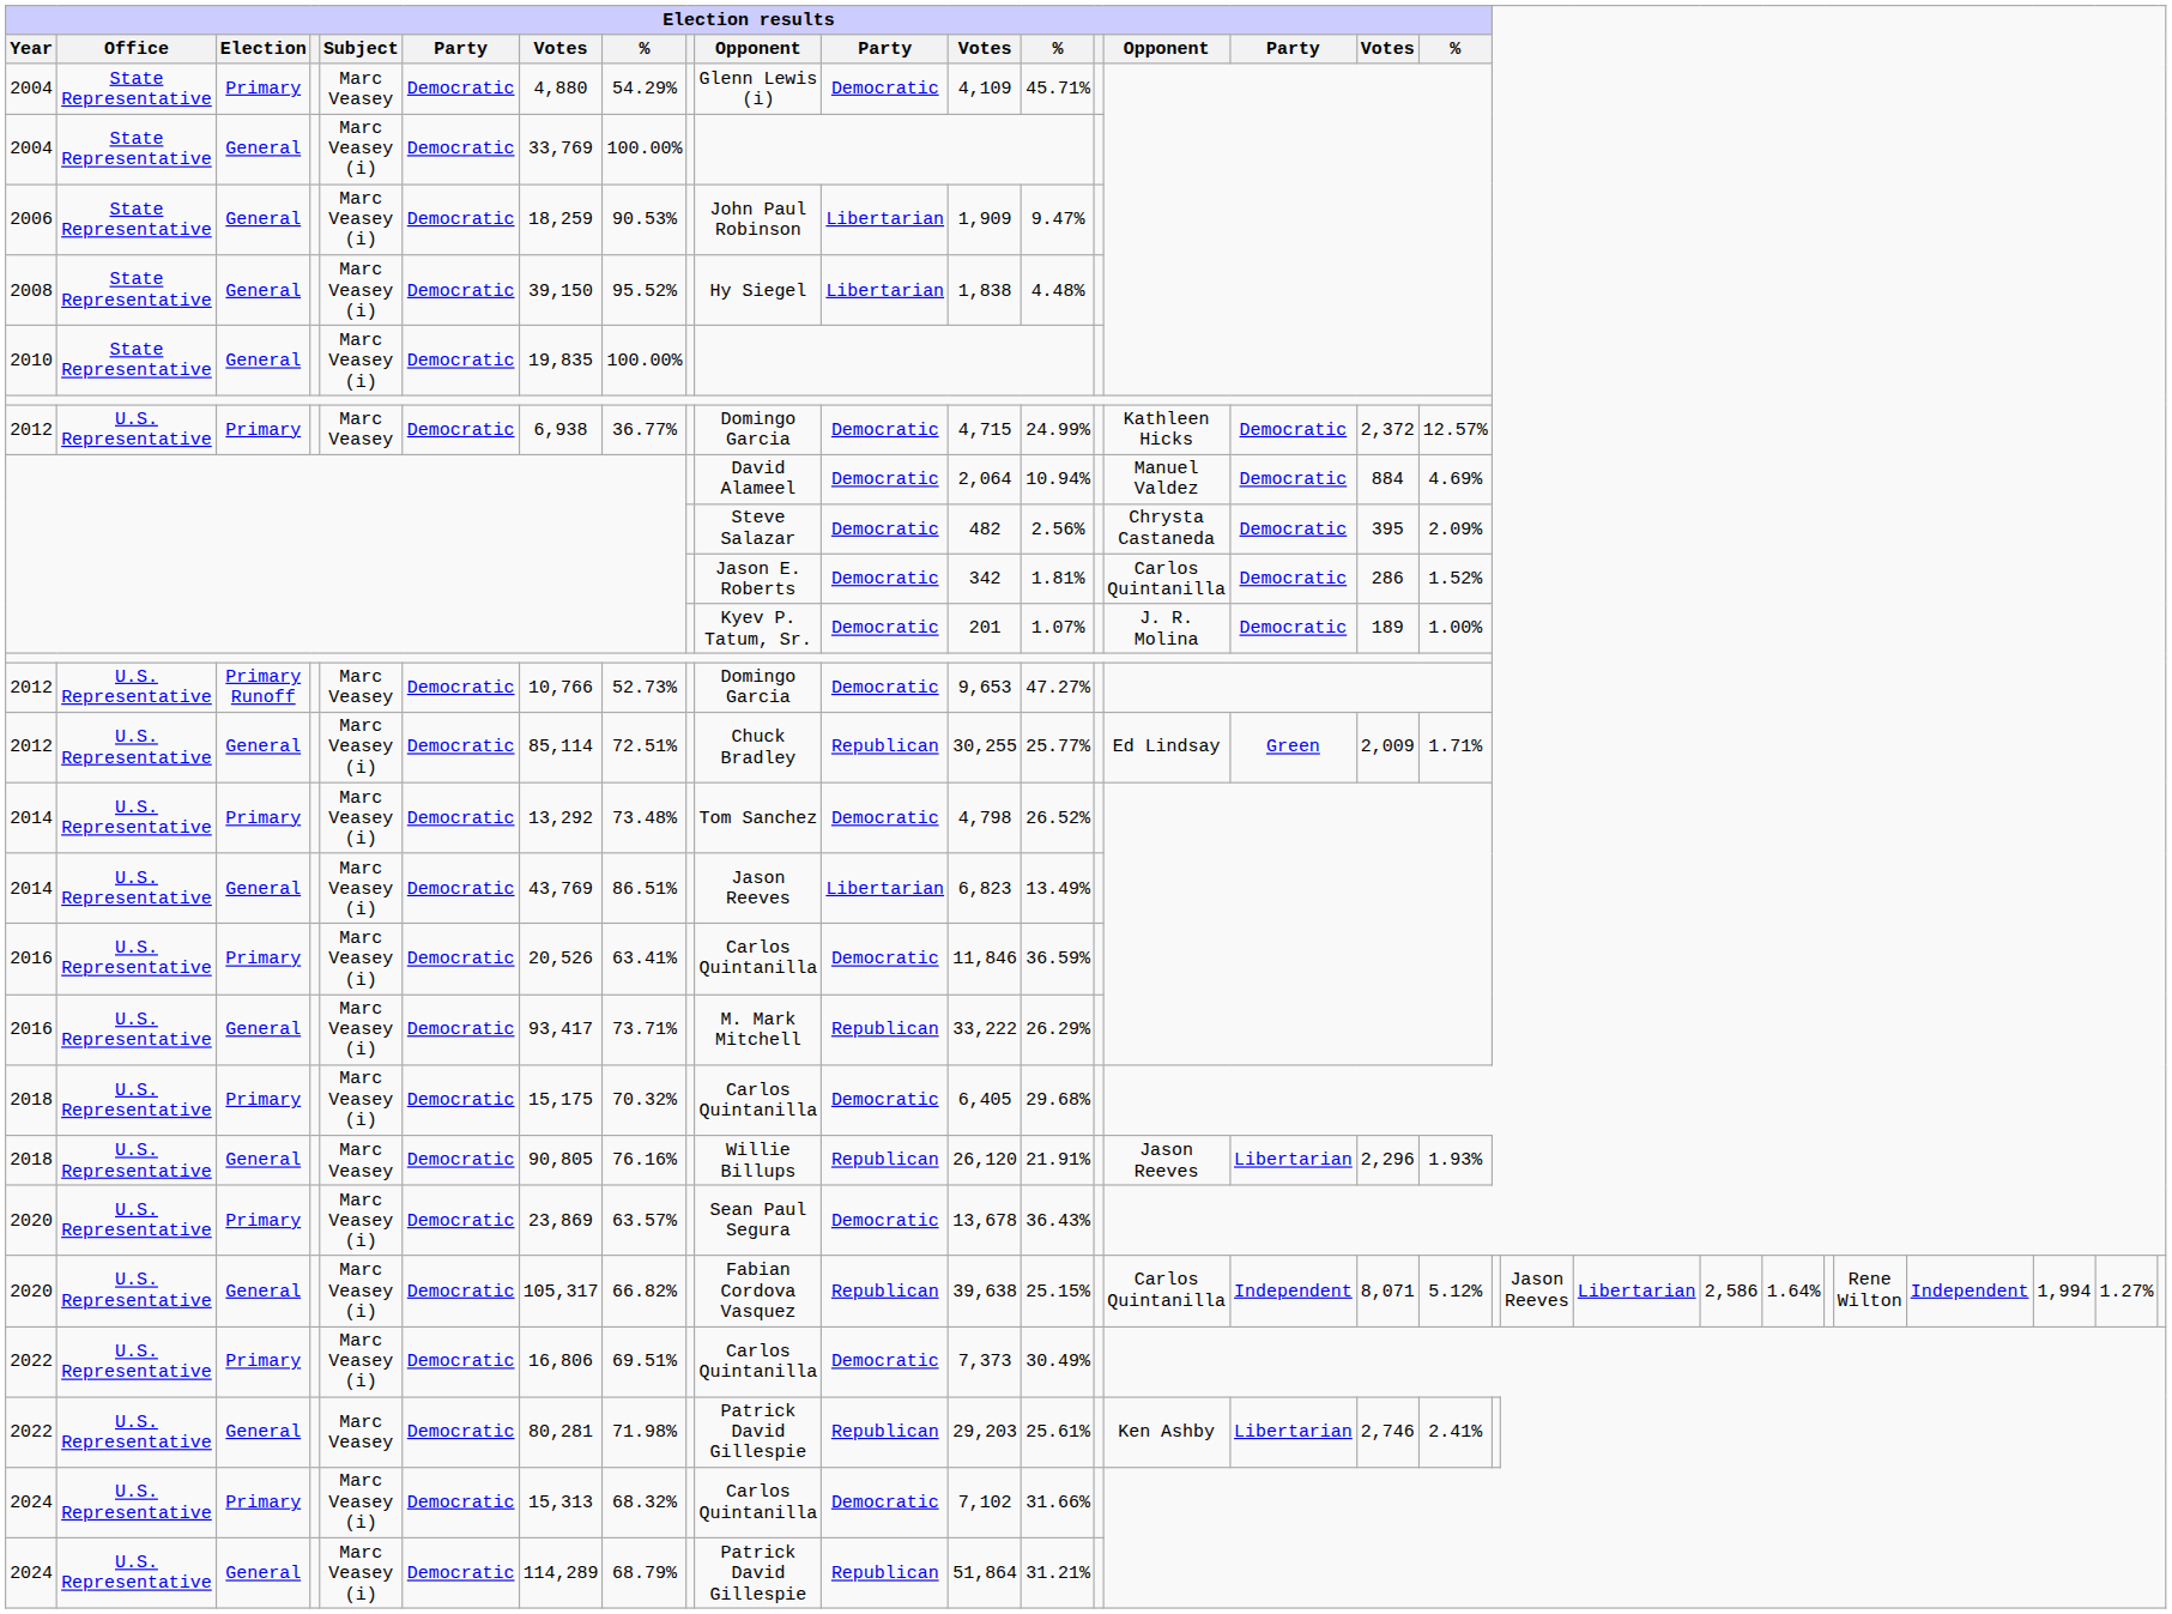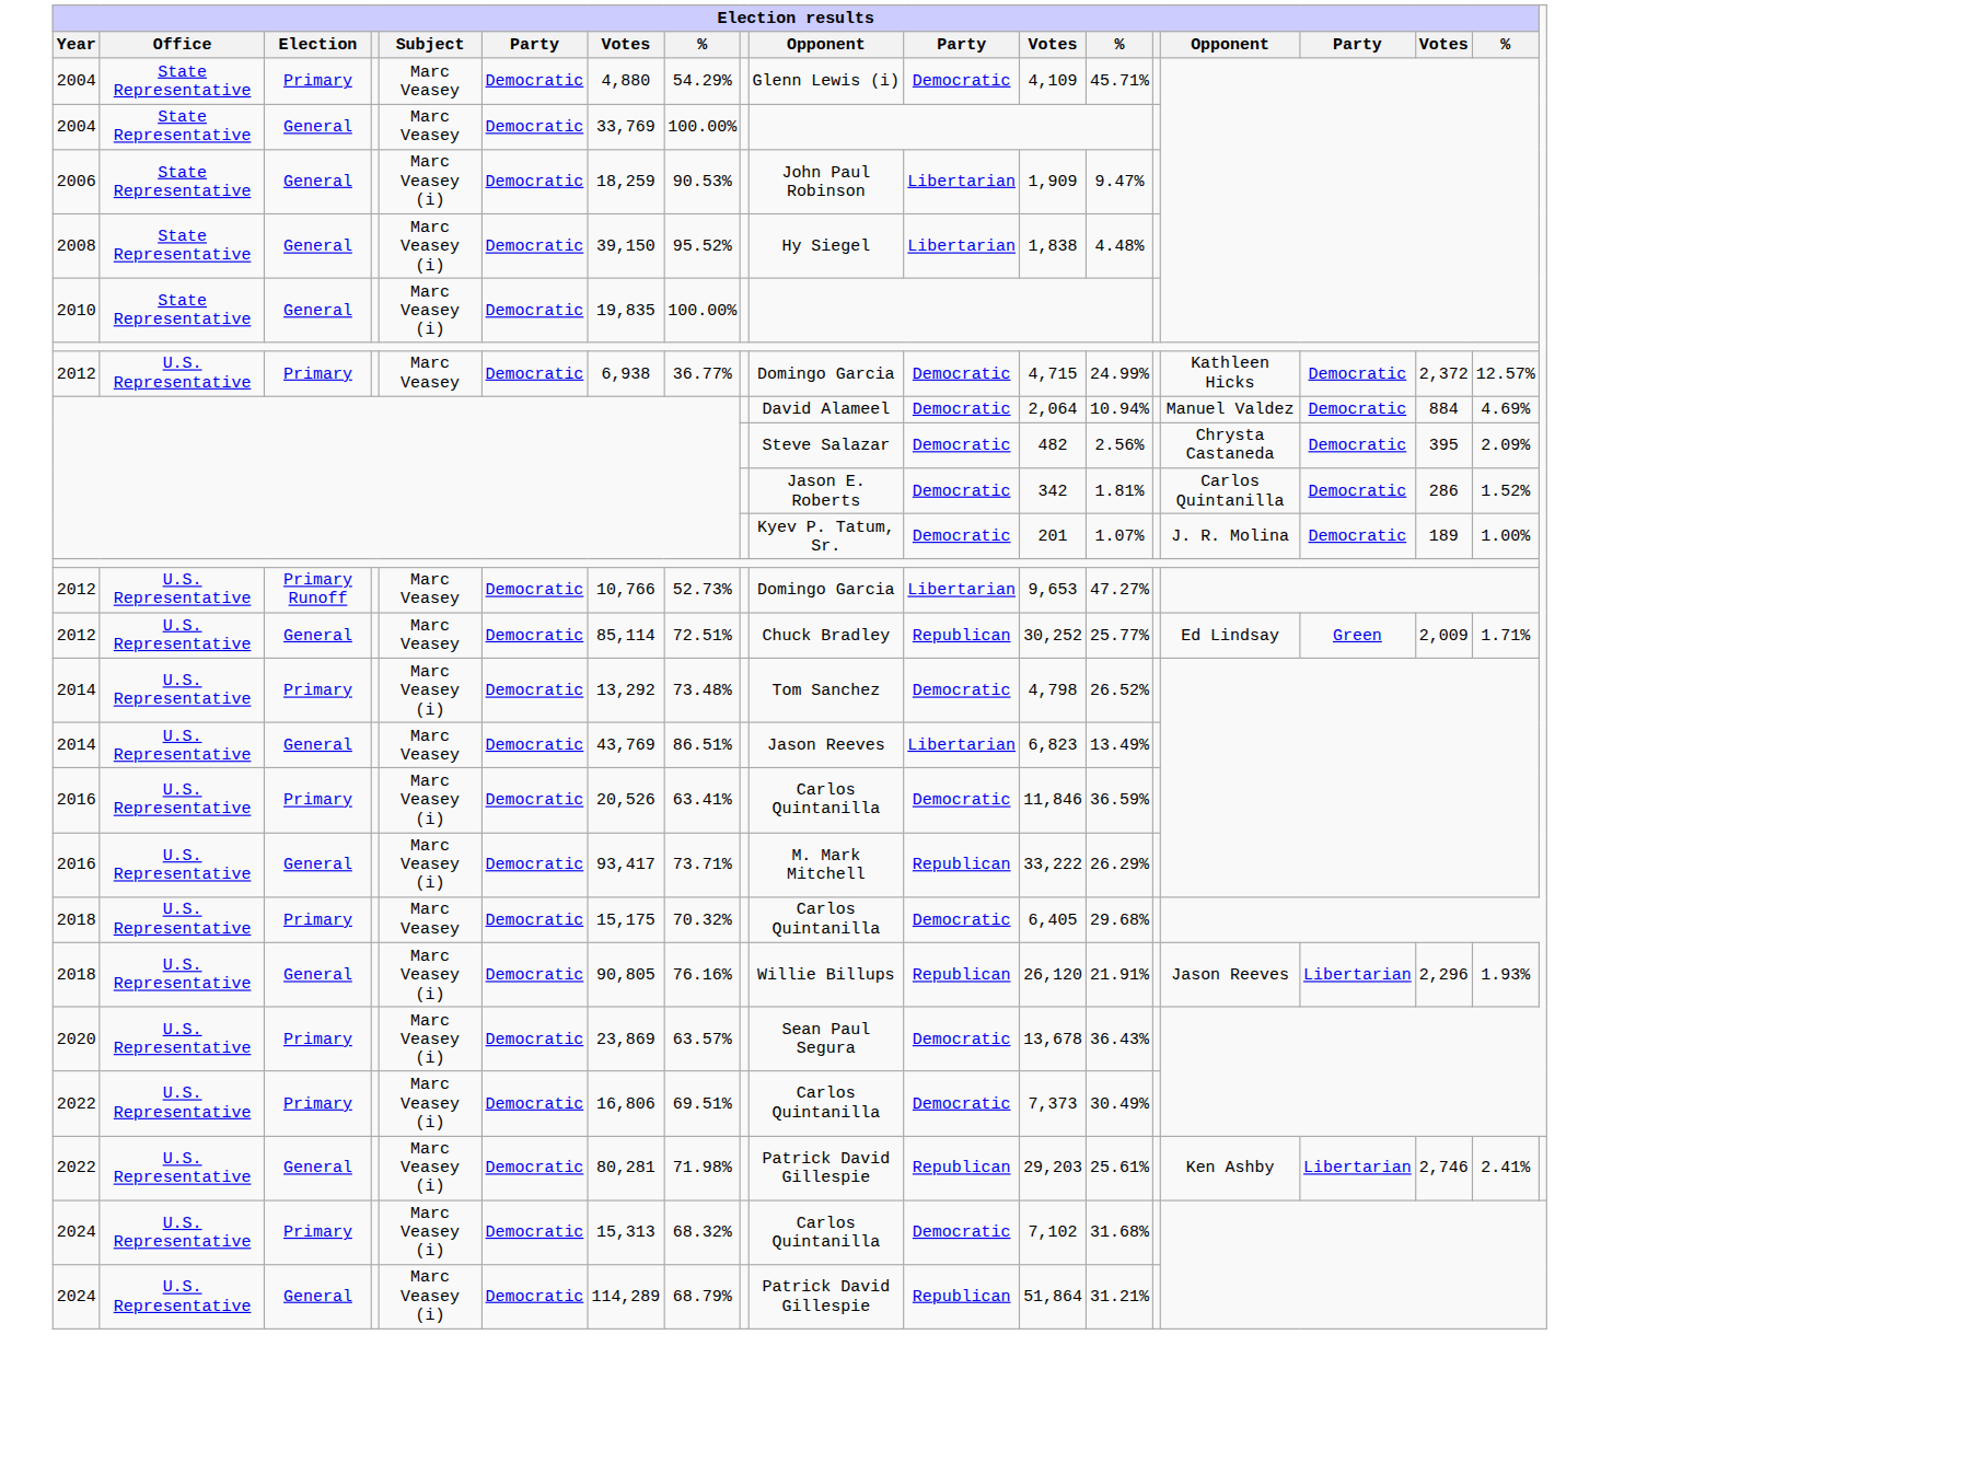2004 / General | Election results / Subject: Marc Veasey (i) -> Marc Veasey
2012 / Primary Runoff | column 11: Democratic -> Libertarian
2012 / General | Election results / Subject: Marc Veasey (i) -> Marc Veasey
2012 / General | column 12: 30,255 -> 30,252
2014 / General | Election results / Subject: Marc Veasey (i) -> Marc Veasey
2018 / Primary | Election results / Subject: Marc Veasey (i) -> Marc Veasey
2018 / General | Election results / Subject: Marc Veasey -> Marc Veasey (i)
- row: 2020 | U.S. Representative | General | Marc Veasey (i) | Democratic | 105,317 | 66.82% | Fabian Cordova Vasquez | Republican | 39,638 | 25.15% | Carlos Quintanilla | Independent | 8,071 | 5.12% | Jason Reeves | Libertarian | 2,586 | 1.64% | Rene Wilton | Independent | 1,994 | 1.27%
2022 / General | Election results / Subject: Marc Veasey -> Marc Veasey (i)
2024 / Primary | column 13: 31.66% -> 31.68%
